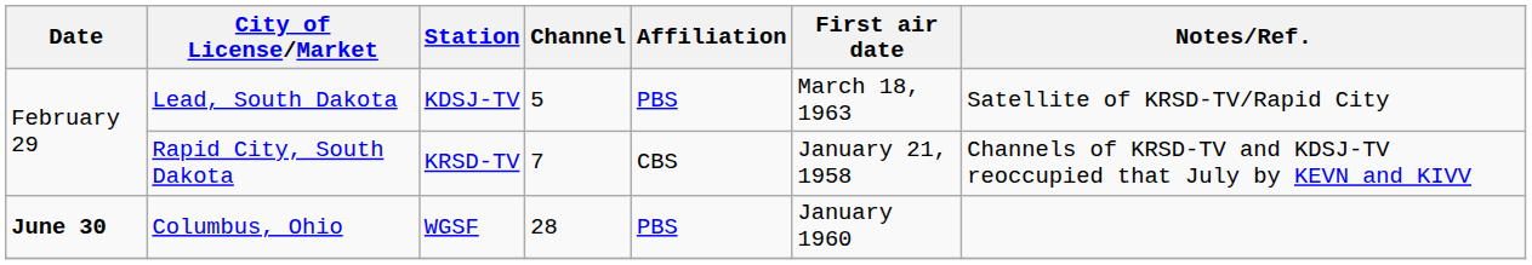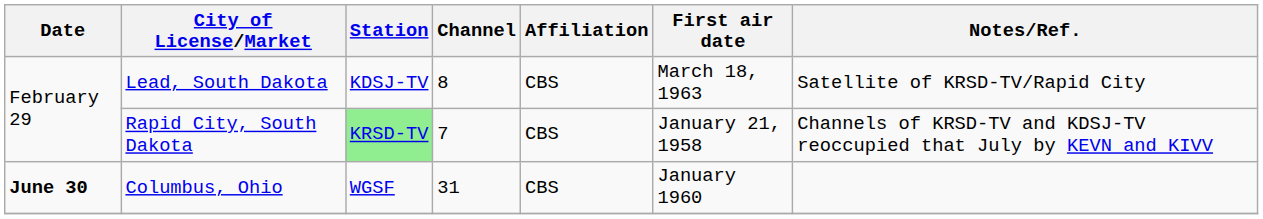Lead, South Dakota | Channel: 5 -> 8
Lead, South Dakota | Affiliation: PBS -> CBS
Rapid City, South Dakota | Station: no background -> lightgreen background
Columbus, Ohio | Channel: 28 -> 31
Columbus, Ohio | Affiliation: PBS -> CBS
